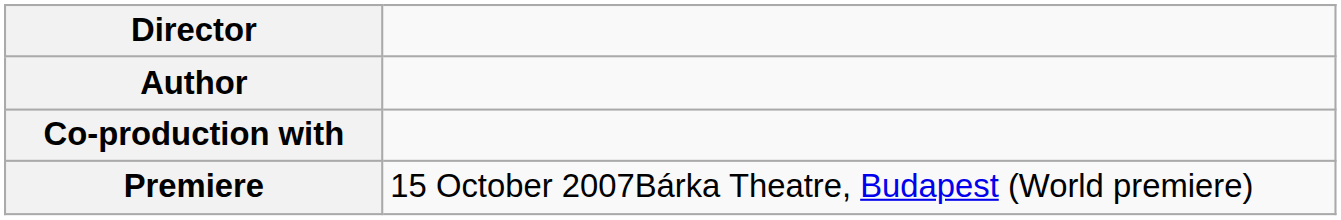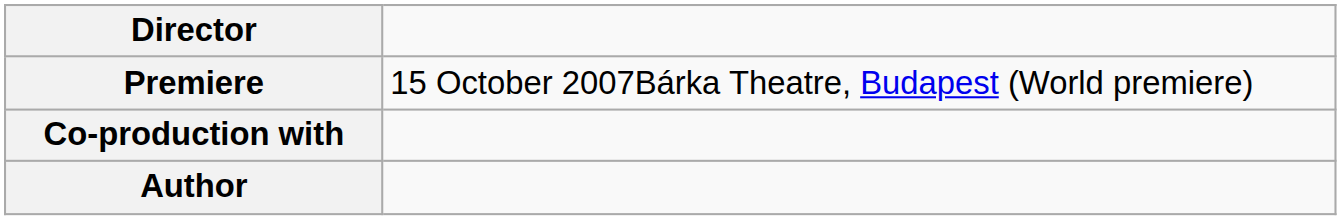rows swapped: Premiere <-> Author
